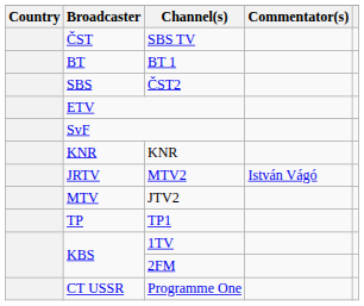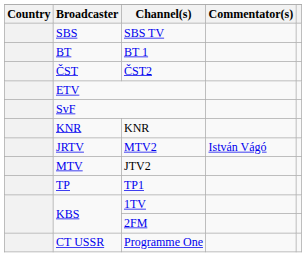SBS TV | Broadcaster: ČST -> SBS
ČST2 | Broadcaster: SBS -> ČST
